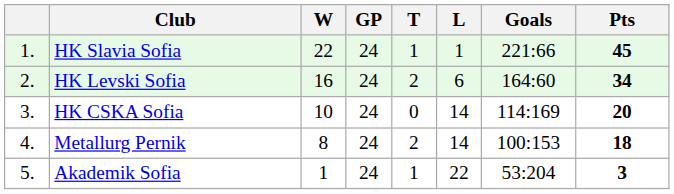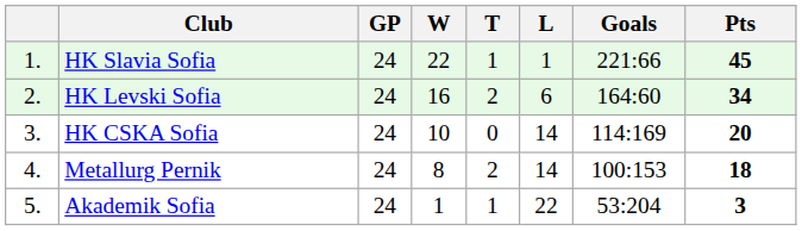columns swapped: GP <-> W
